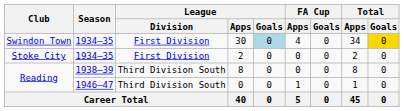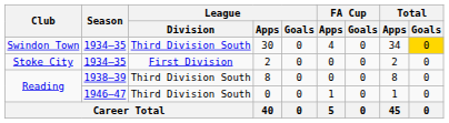30 | League / Division: First Division -> Third Division South
30 | League / Goals: lightblue background -> no background
